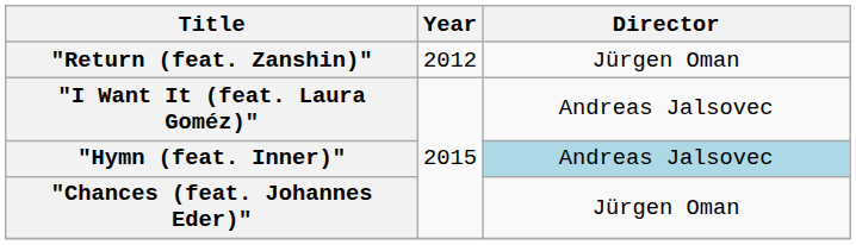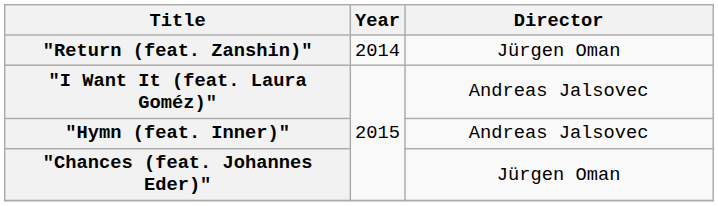"Return (feat. Zanshin)" | Year: 2012 -> 2014
"Hymn (feat. Inner)" | Director: lightblue background -> no background
